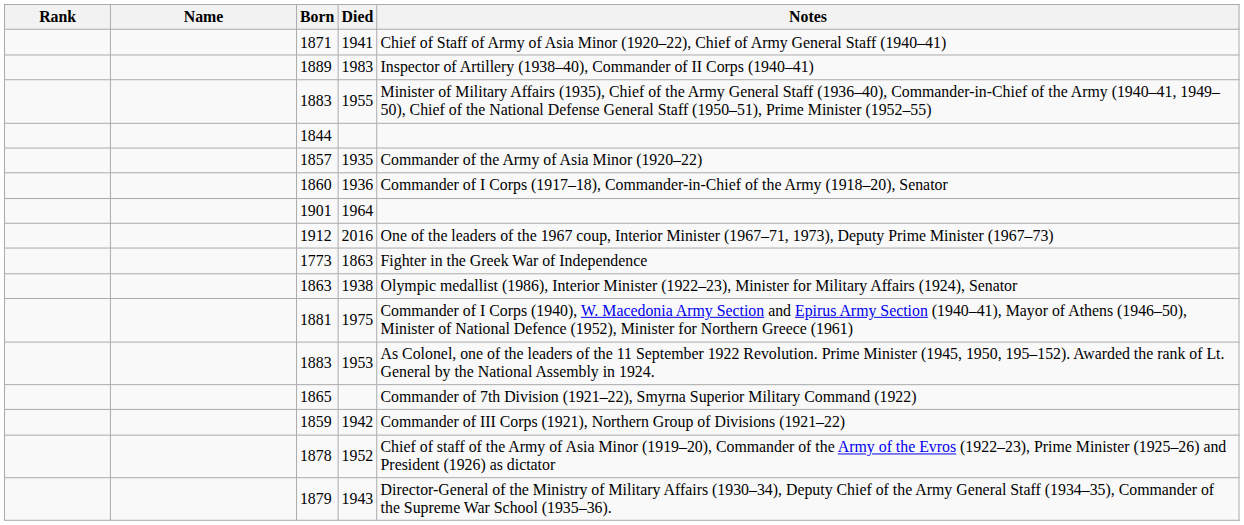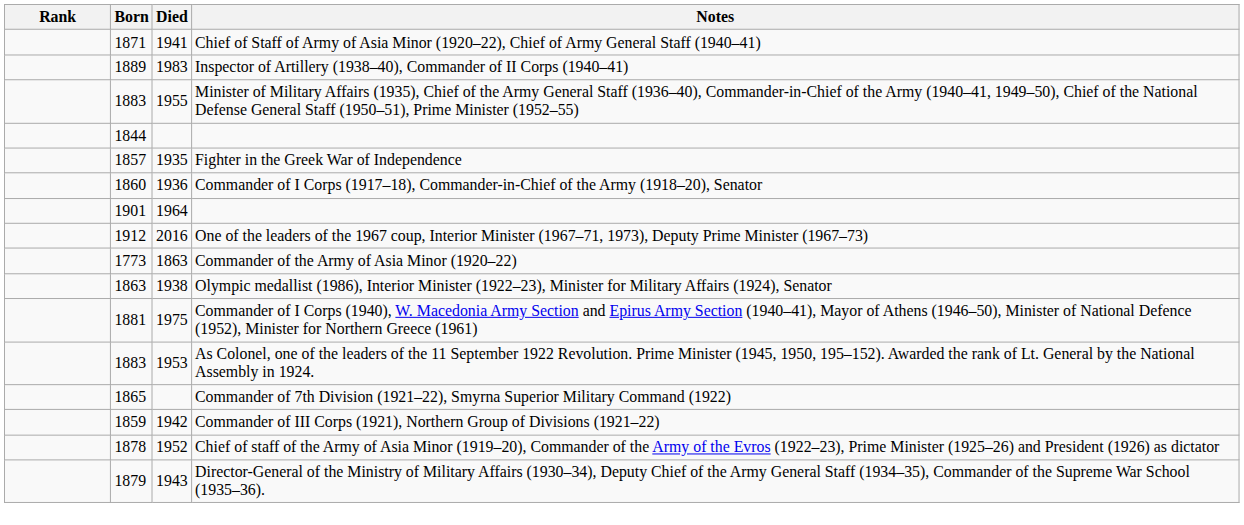- column: Name
1857 | Notes: Commander of the Army of Asia Minor (1920–22) -> Fighter in the Greek War of Independence
1773 | Notes: Fighter in the Greek War of Independence -> Commander of the Army of Asia Minor (1920–22)
